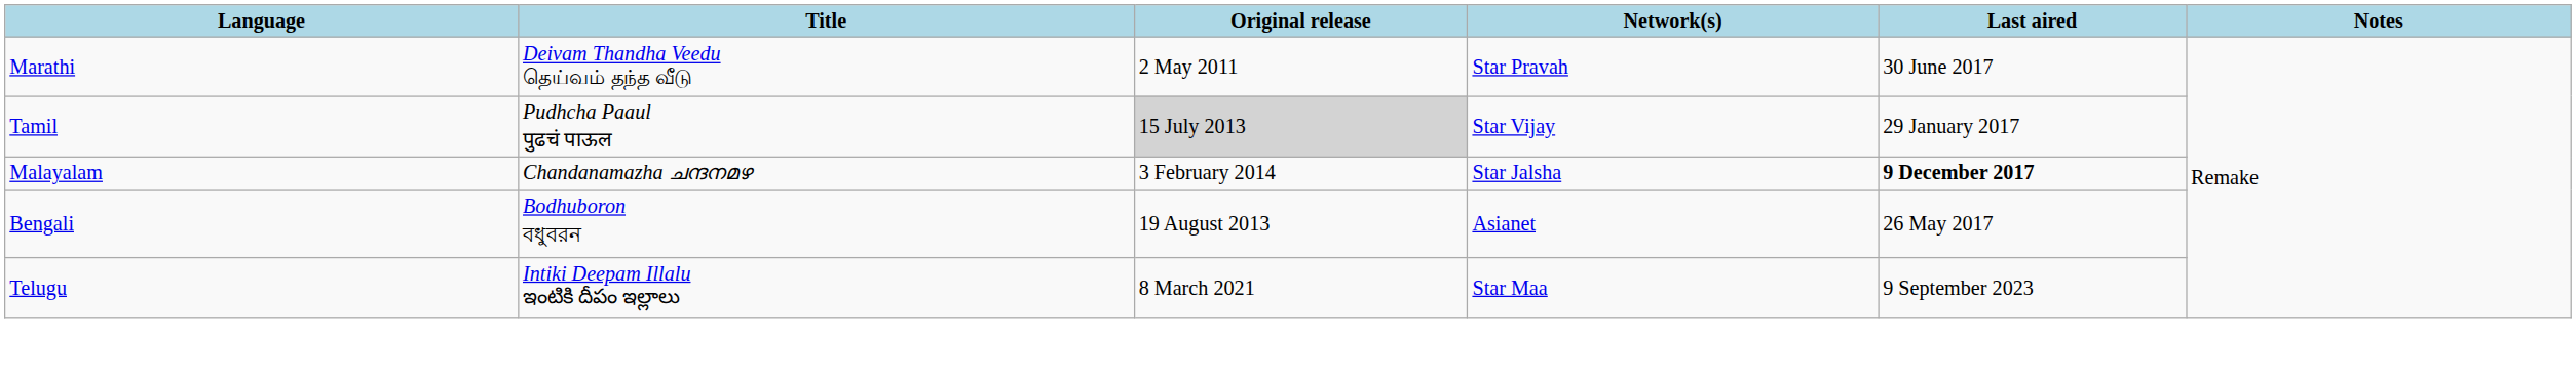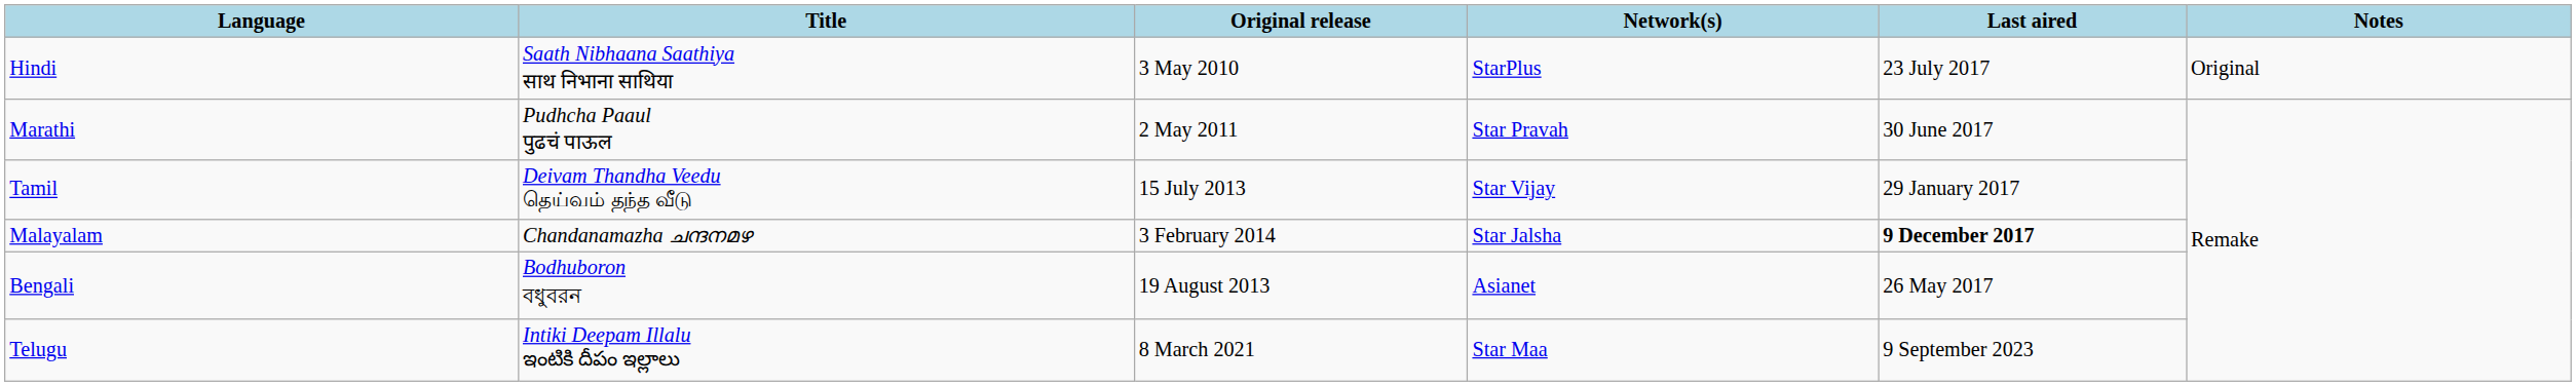+ row: Hindi | Saath Nibhaana Saathiya साथ निभाना साथिया | 3 May 2010 | StarPlus | 23 July 2017 | Original
Marathi | Title: Deivam Thandha Veedu தெய்வம் தந்த வீடு -> Pudhcha Paaul पुढचं पाऊल
Tamil | Title: Pudhcha Paaul पुढचं पाऊल -> Deivam Thandha Veedu தெய்வம் தந்த வீடு
Tamil | Original release: lightgrey background -> no background
